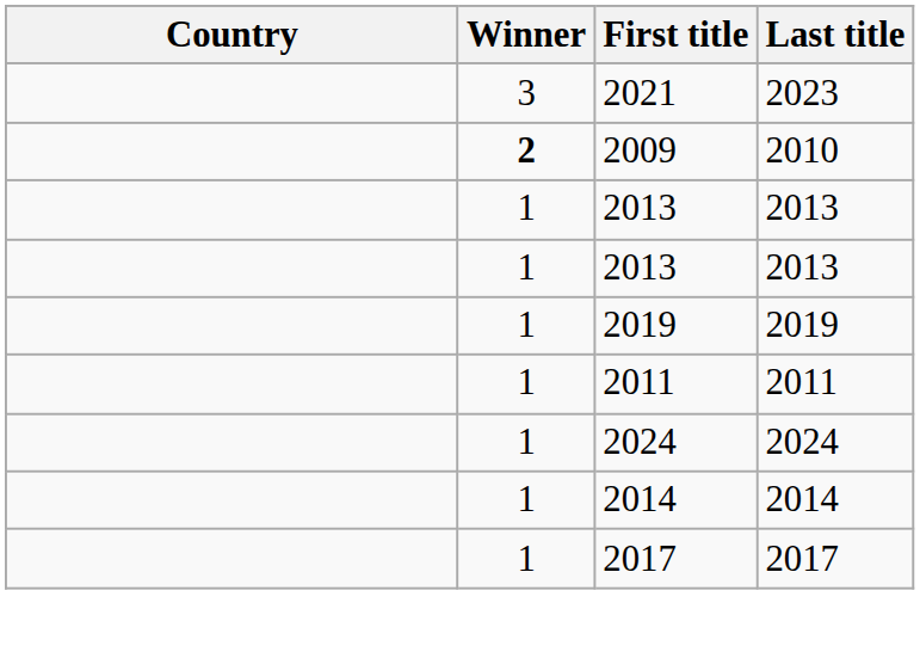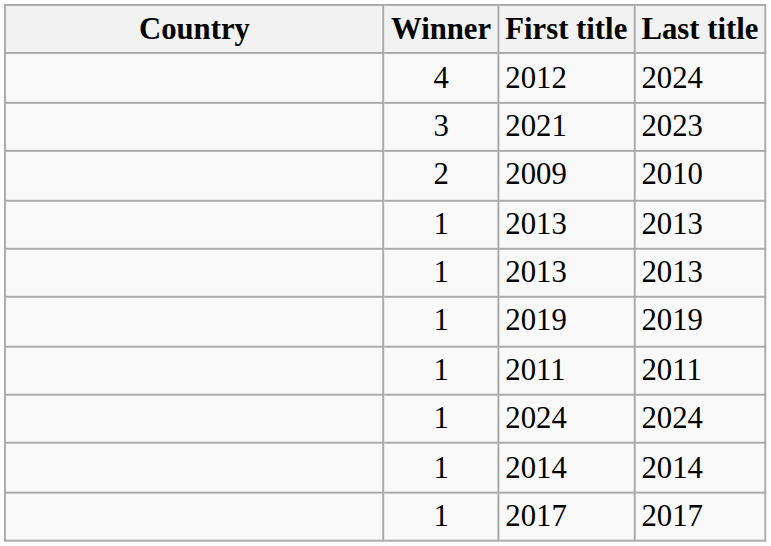+ row: 4 | 2012 | 2024
2009 | Winner: bold -> normal
